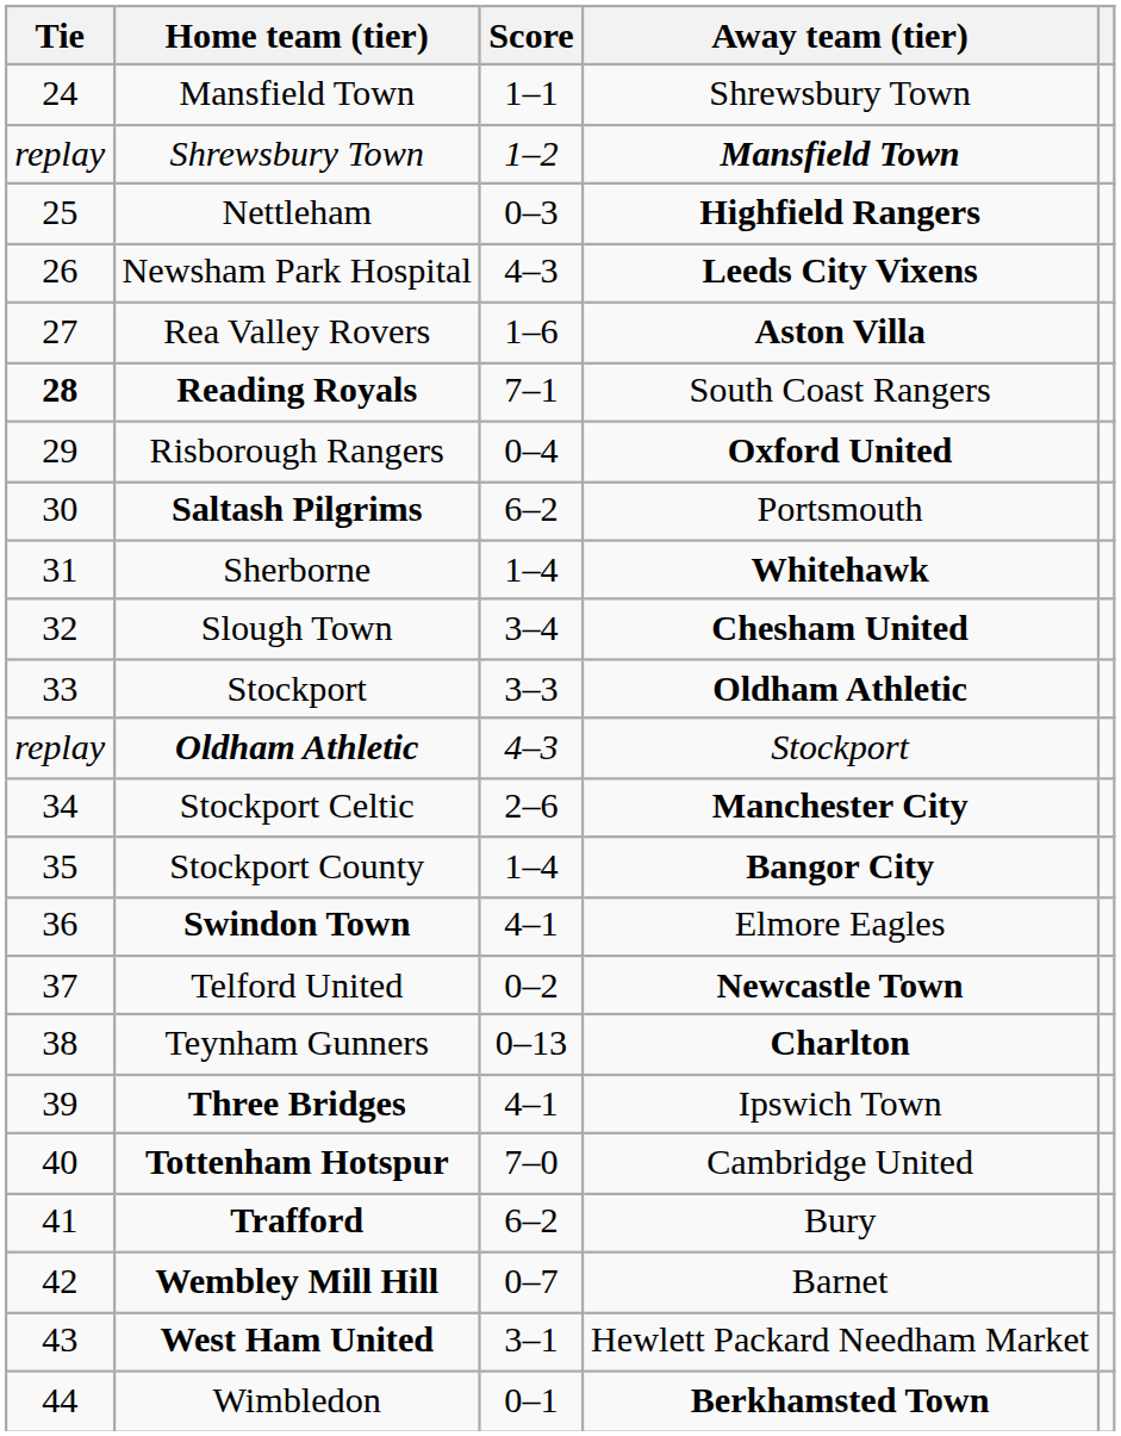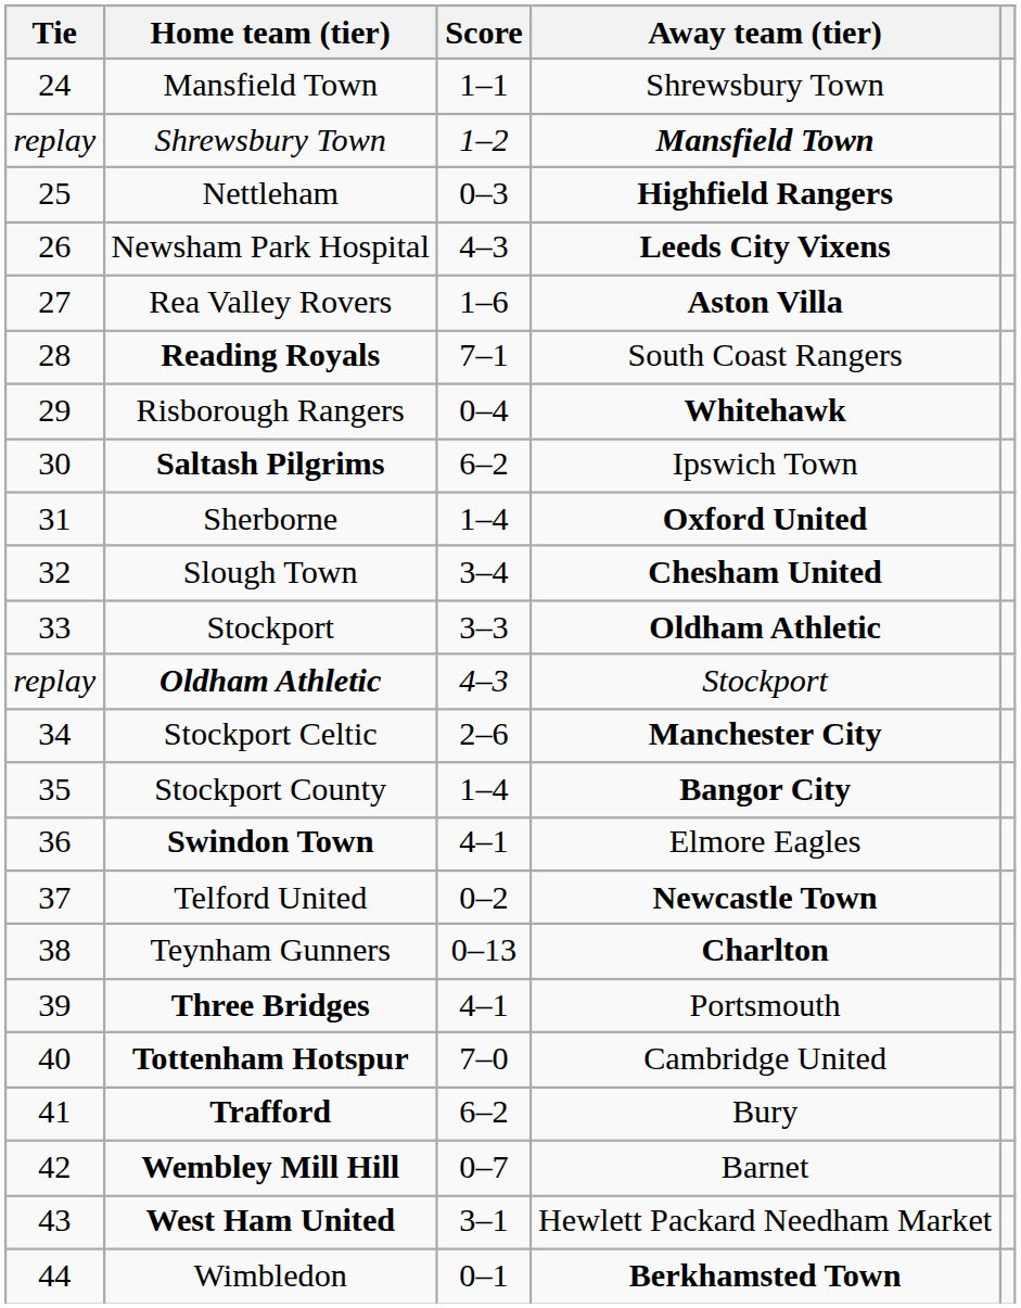Reading Royals | Tie: bold -> normal
Risborough Rangers | Away team (tier): Oxford United -> Whitehawk
Saltash Pilgrims | Away team (tier): Portsmouth -> Ipswich Town
Sherborne | Away team (tier): Whitehawk -> Oxford United
Three Bridges | Away team (tier): Ipswich Town -> Portsmouth
